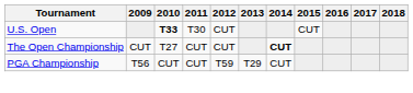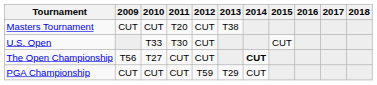+ row: Masters Tournament | CUT | CUT | T20 | CUT | T38
U.S. Open | 2010: bold -> normal
The Open Championship | 2009: CUT -> T56
PGA Championship | 2009: T56 -> CUT
